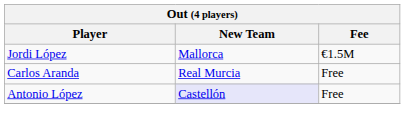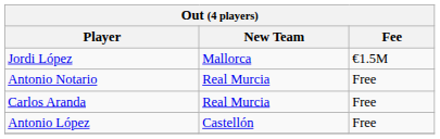+ row: Antonio Notario | Real Murcia | Free
Antonio López | New Team: lavender background -> no background
